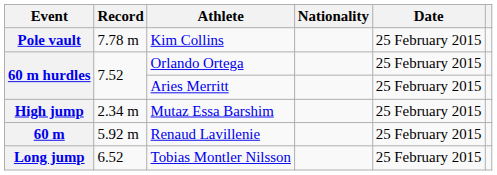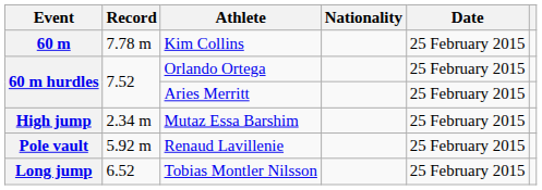Kim Collins | Event: Pole vault -> 60 m
Renaud Lavillenie | Event: 60 m -> Pole vault
